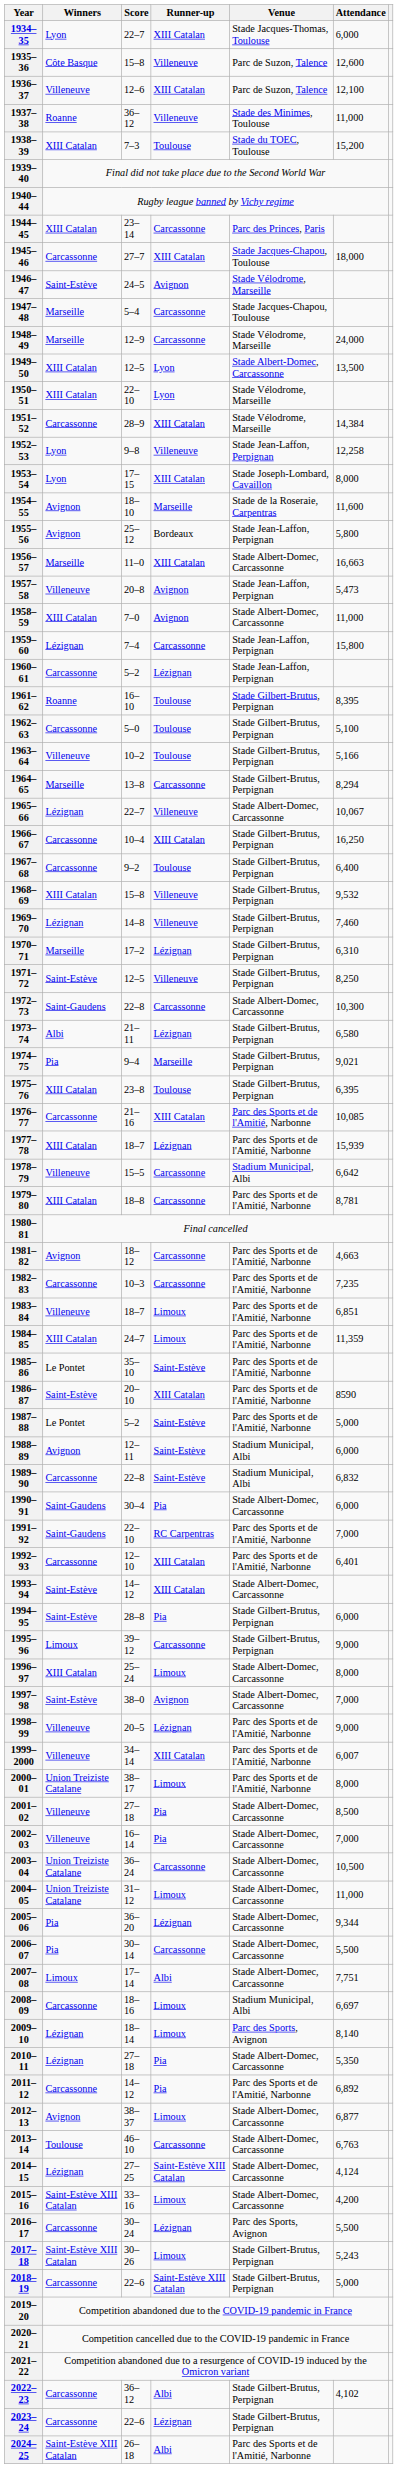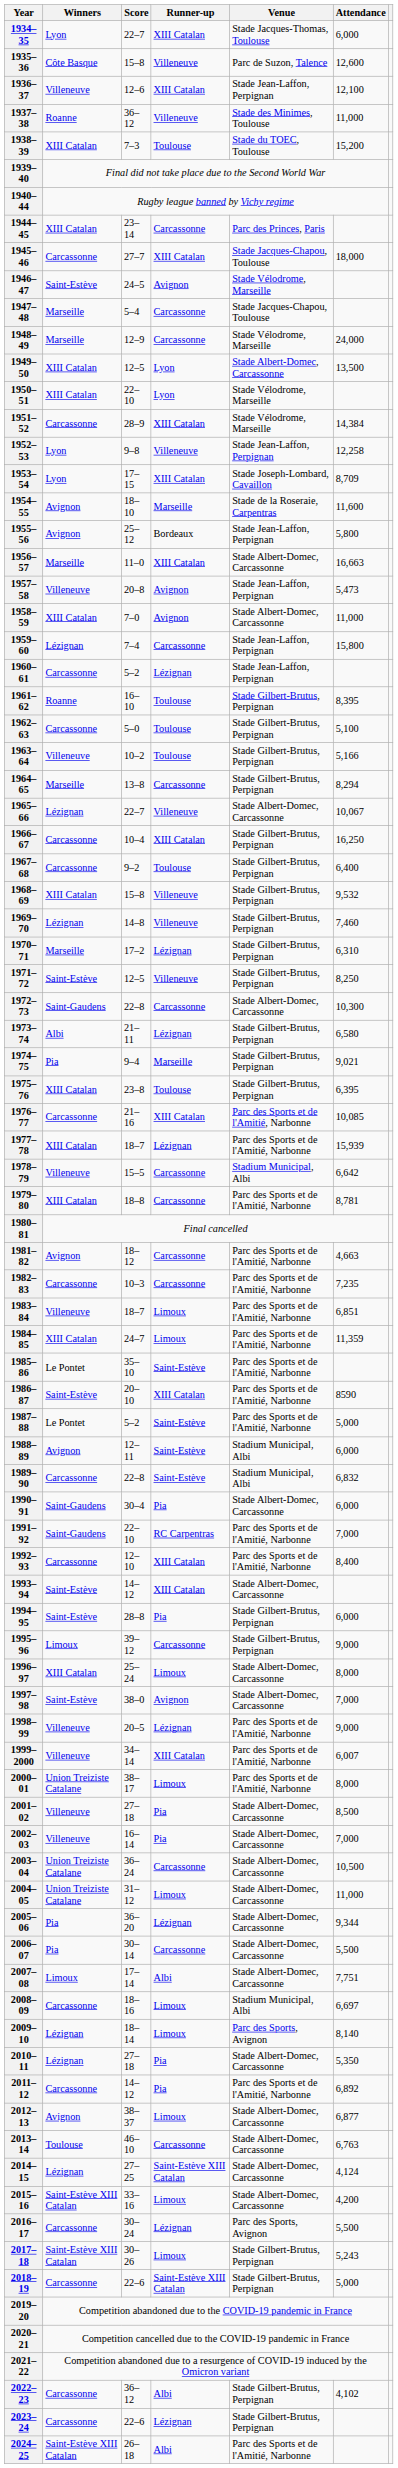1936–37 | Venue: Parc de Suzon, Talence -> Stade Jean-Laffon, Perpignan
1953–54 | Attendance: 8,000 -> 8,709
1992–93 | Attendance: 6,401 -> 8,400
